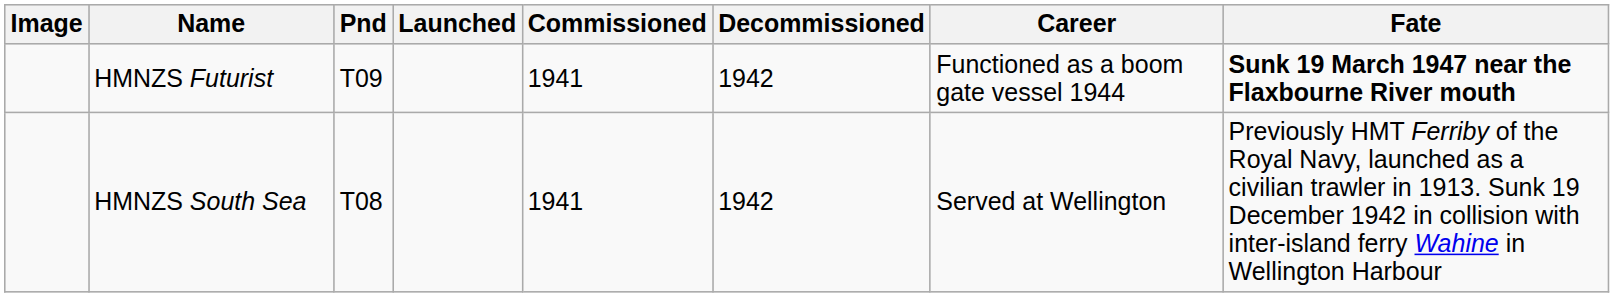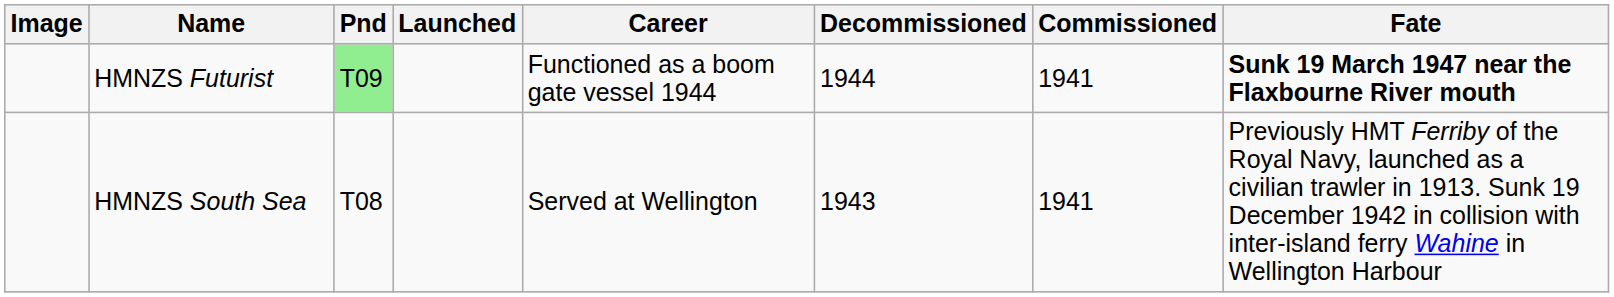columns swapped: Commissioned <-> Career
HMNZS Futurist | Pnd: no background -> lightgreen background
HMNZS Futurist | Decommissioned: 1942 -> 1944
HMNZS South Sea | Decommissioned: 1942 -> 1943
